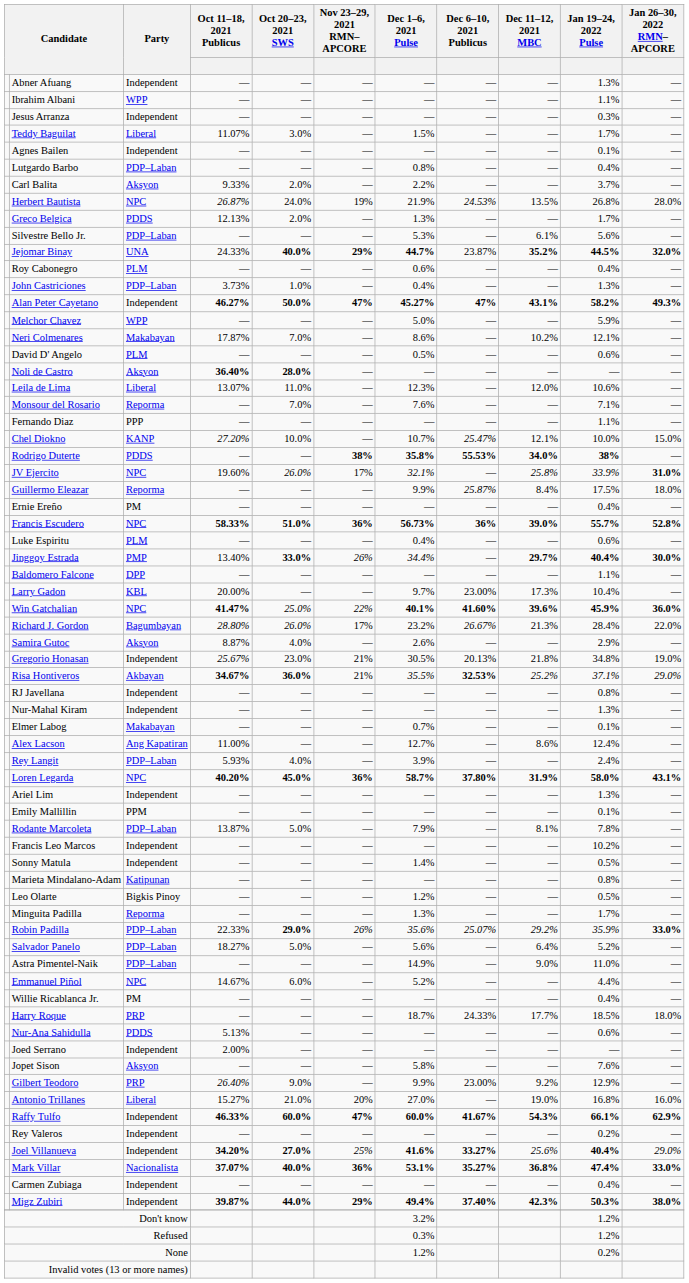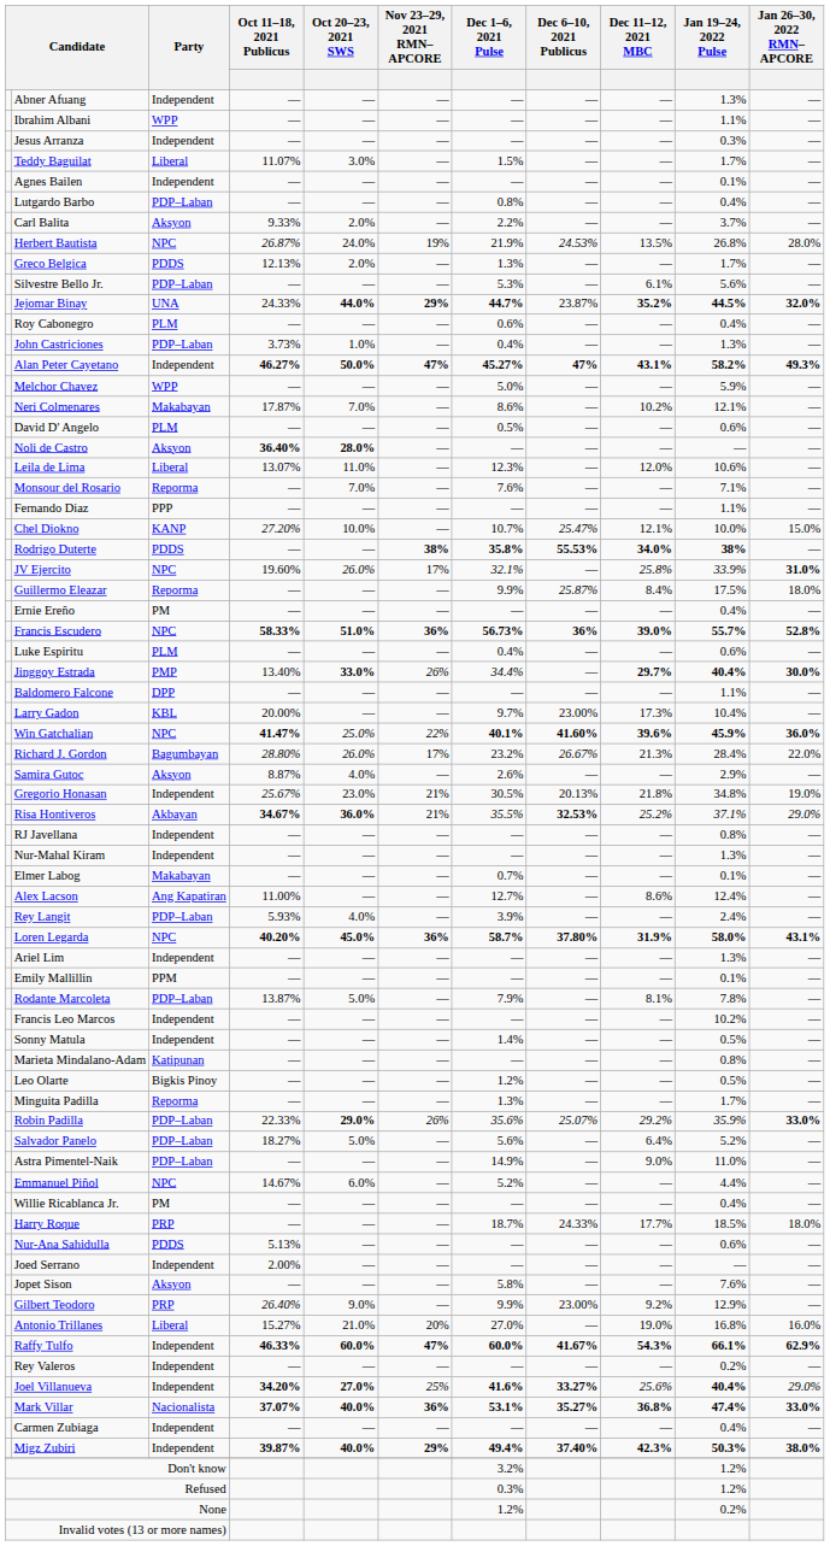Jejomar Binay | Oct 20–23, 2021 SWS: 40.0% -> 44.0%
Migz Zubiri | Oct 20–23, 2021 SWS: 44.0% -> 40.0%
